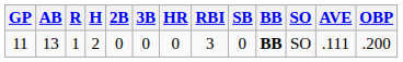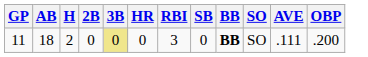- column: R | 1
11 | AB: 13 -> 18
11 | 3B: no background -> khaki background
